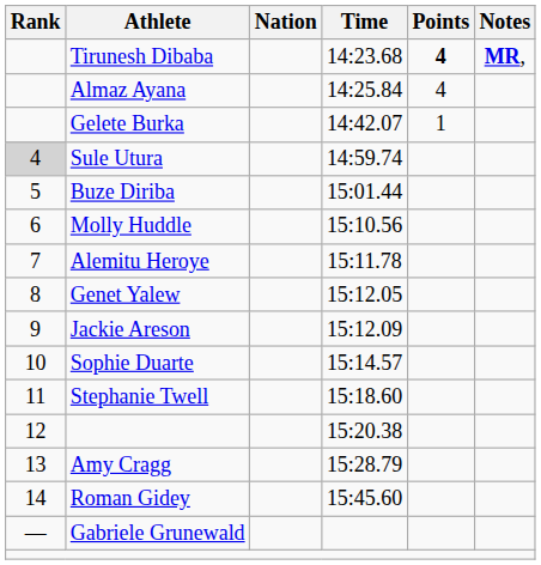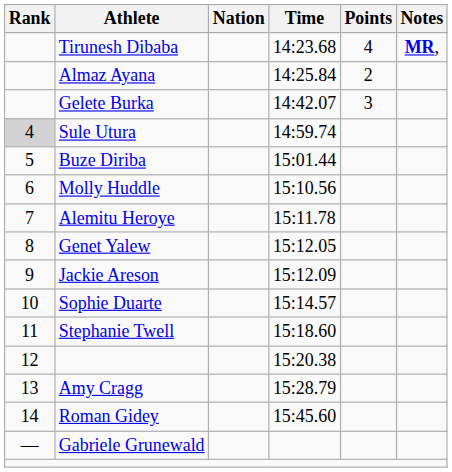Tirunesh Dibaba | Points: bold -> normal
Almaz Ayana | Points: 4 -> 2
Gelete Burka | Points: 1 -> 3
